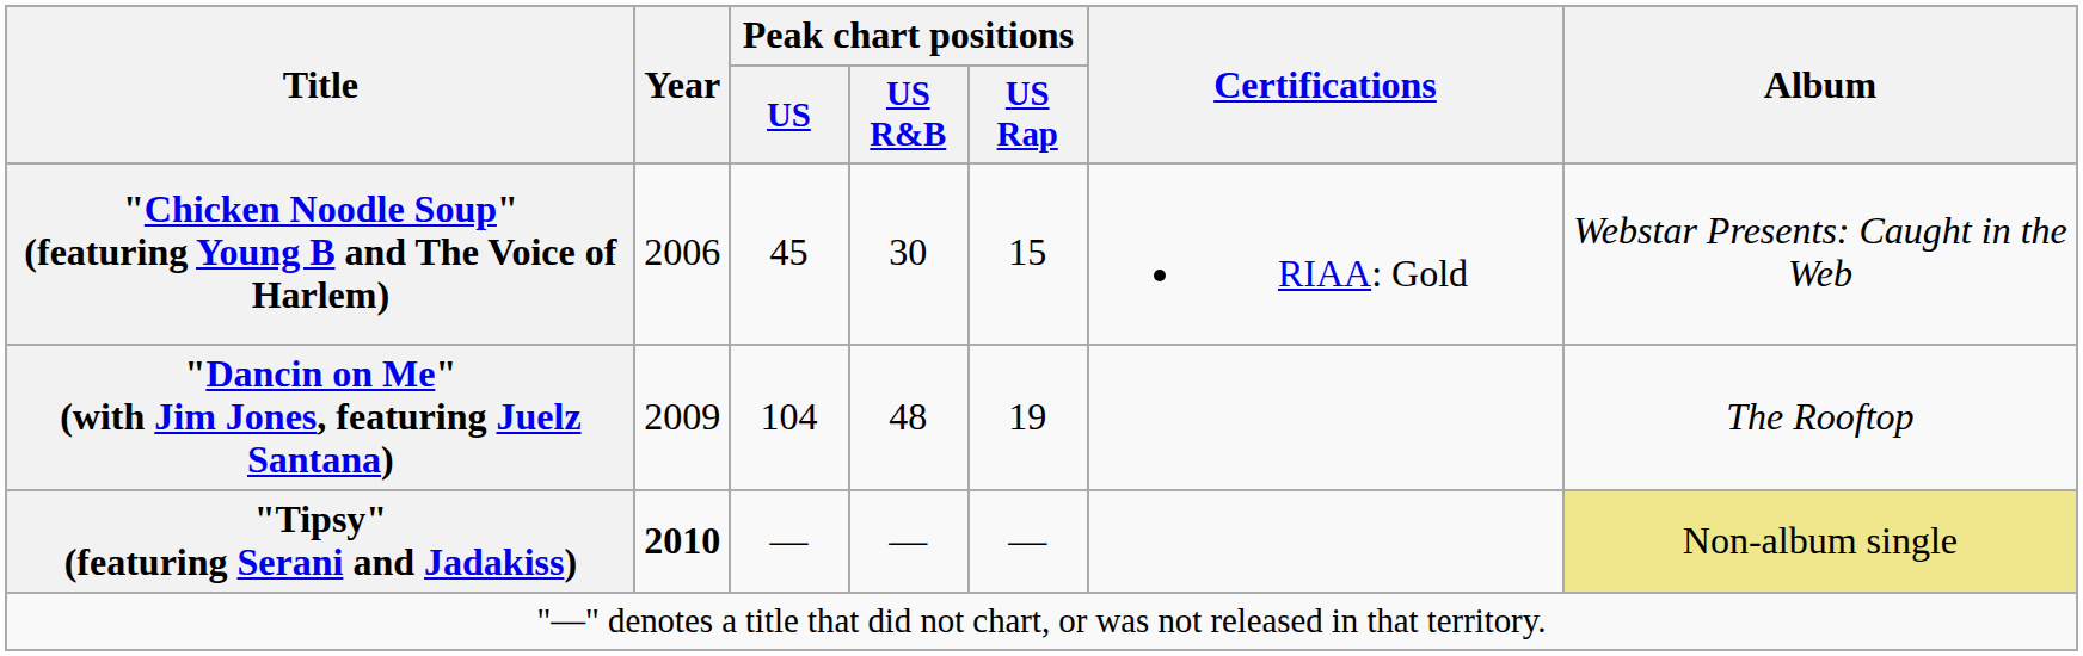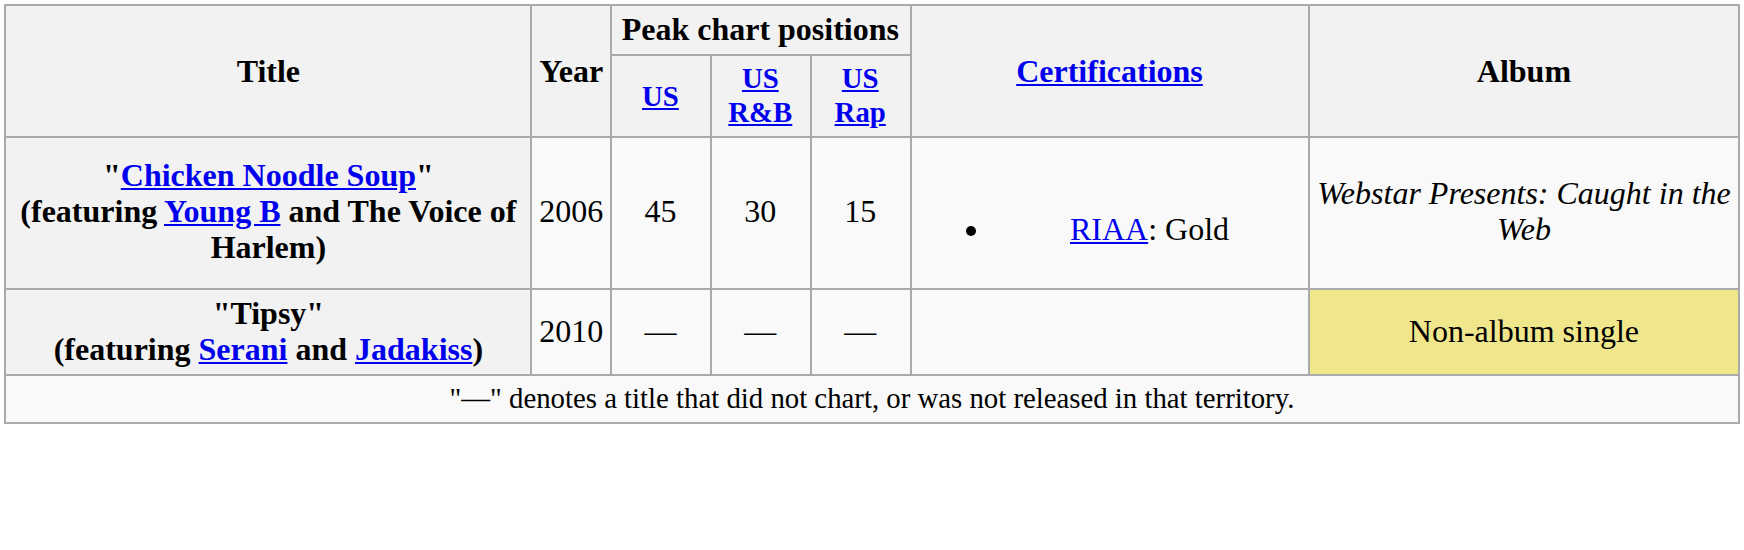- row: "Dancin on Me" (with Jim Jones, featuring Juelz Santana) | 2009 | 104 | 48 | 19 | The Rooftop
"Tipsy" (featuring Serani and Jadakiss) | Year: bold -> normal
